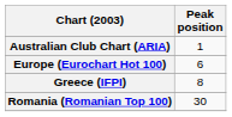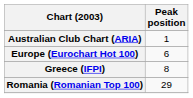Romania (Romanian Top 100) | Peak position: 30 -> 29
